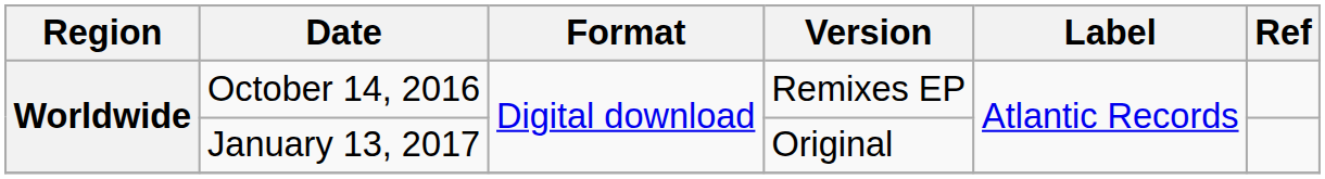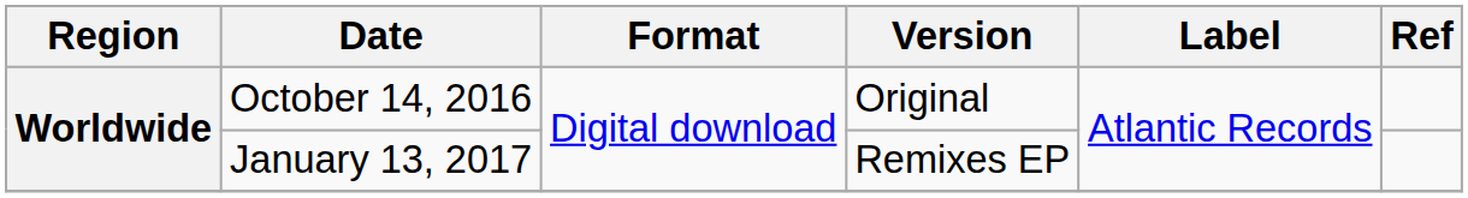October 14, 2016 | Version: Remixes EP -> Original
January 13, 2017 | Version: Original -> Remixes EP
